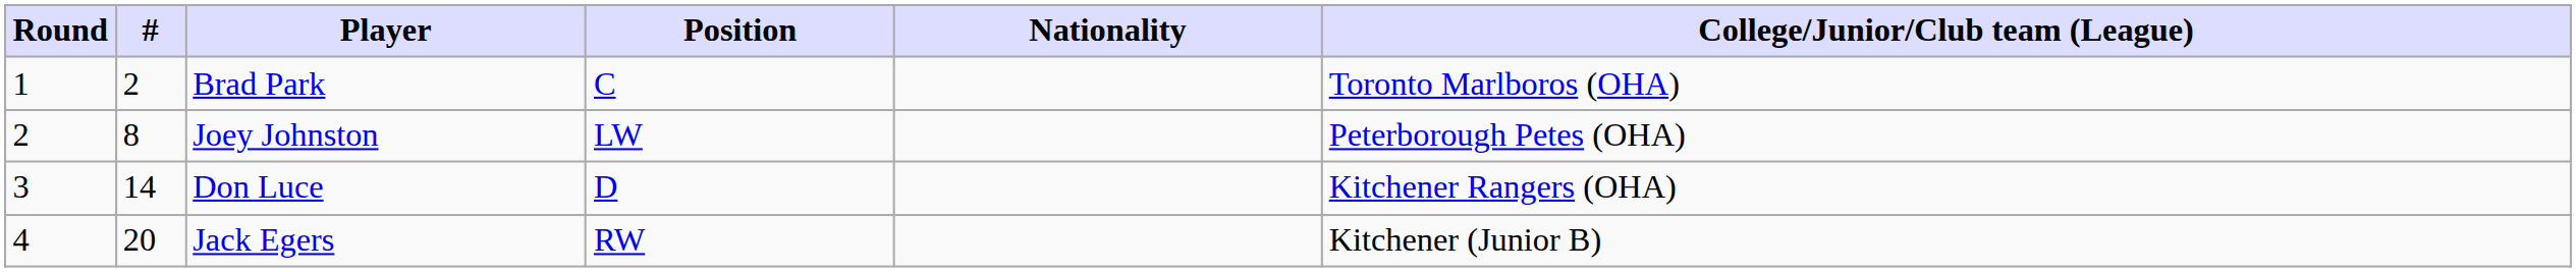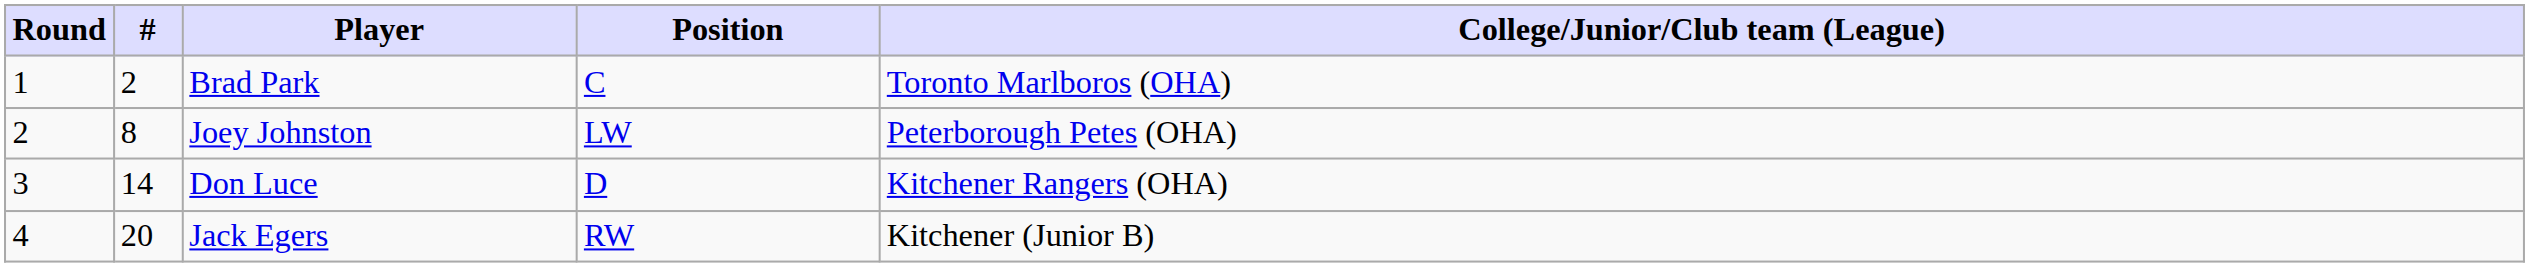- column: Nationality
